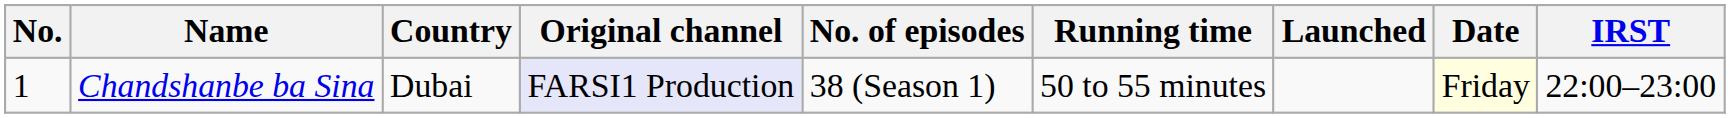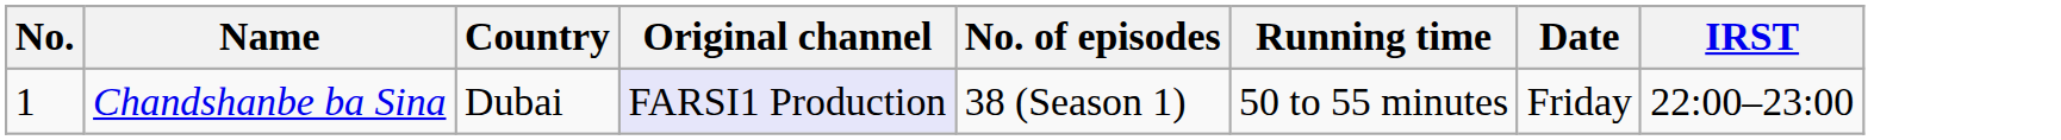- column: Launched
Chandshanbe ba Sina | Date: lightyellow background -> no background
